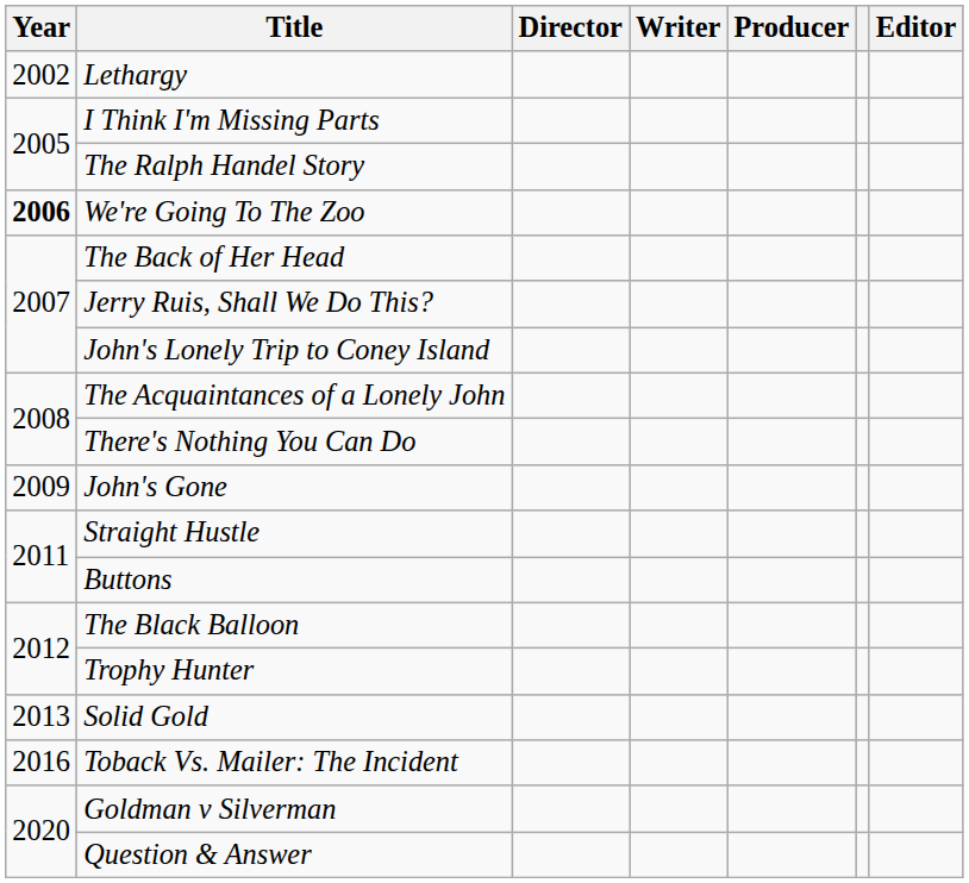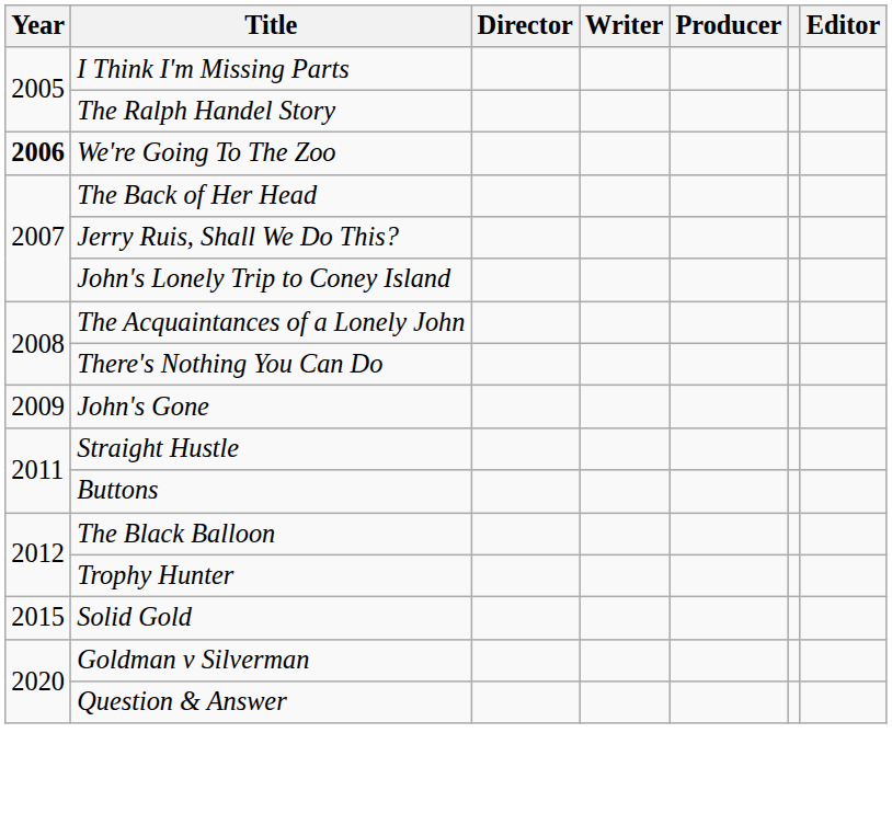- row: 2002 | Lethargy
Solid Gold | Year: 2013 -> 2015
- row: 2016 | Toback Vs. Mailer: The Incident
